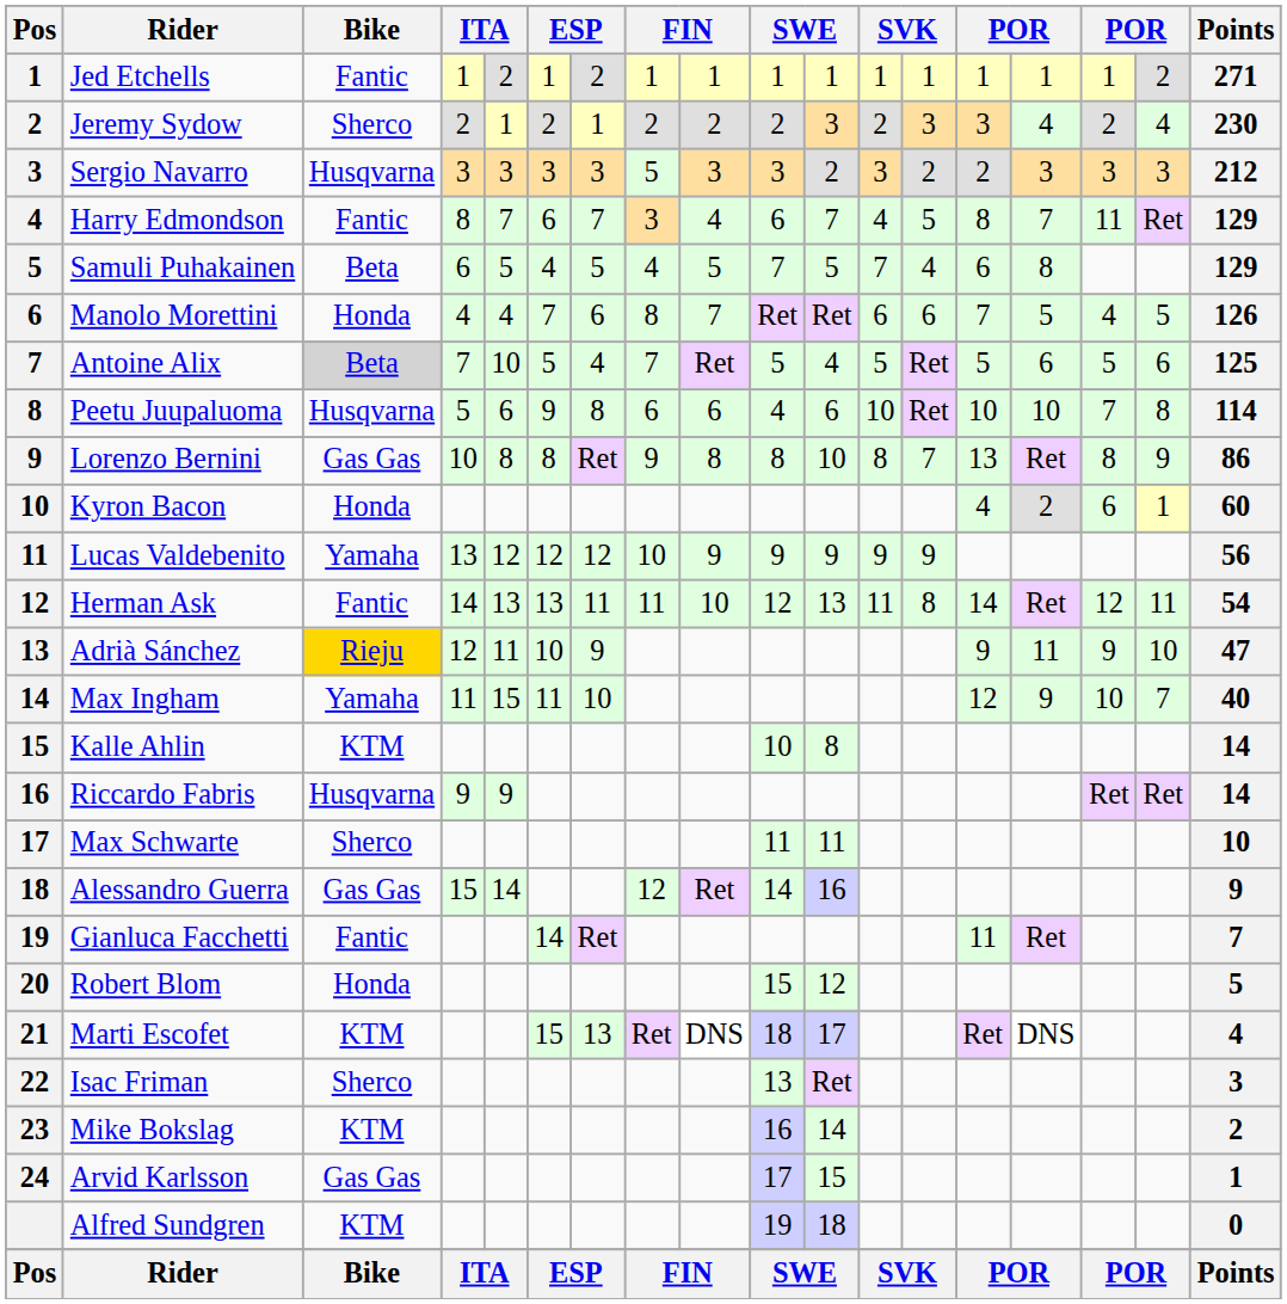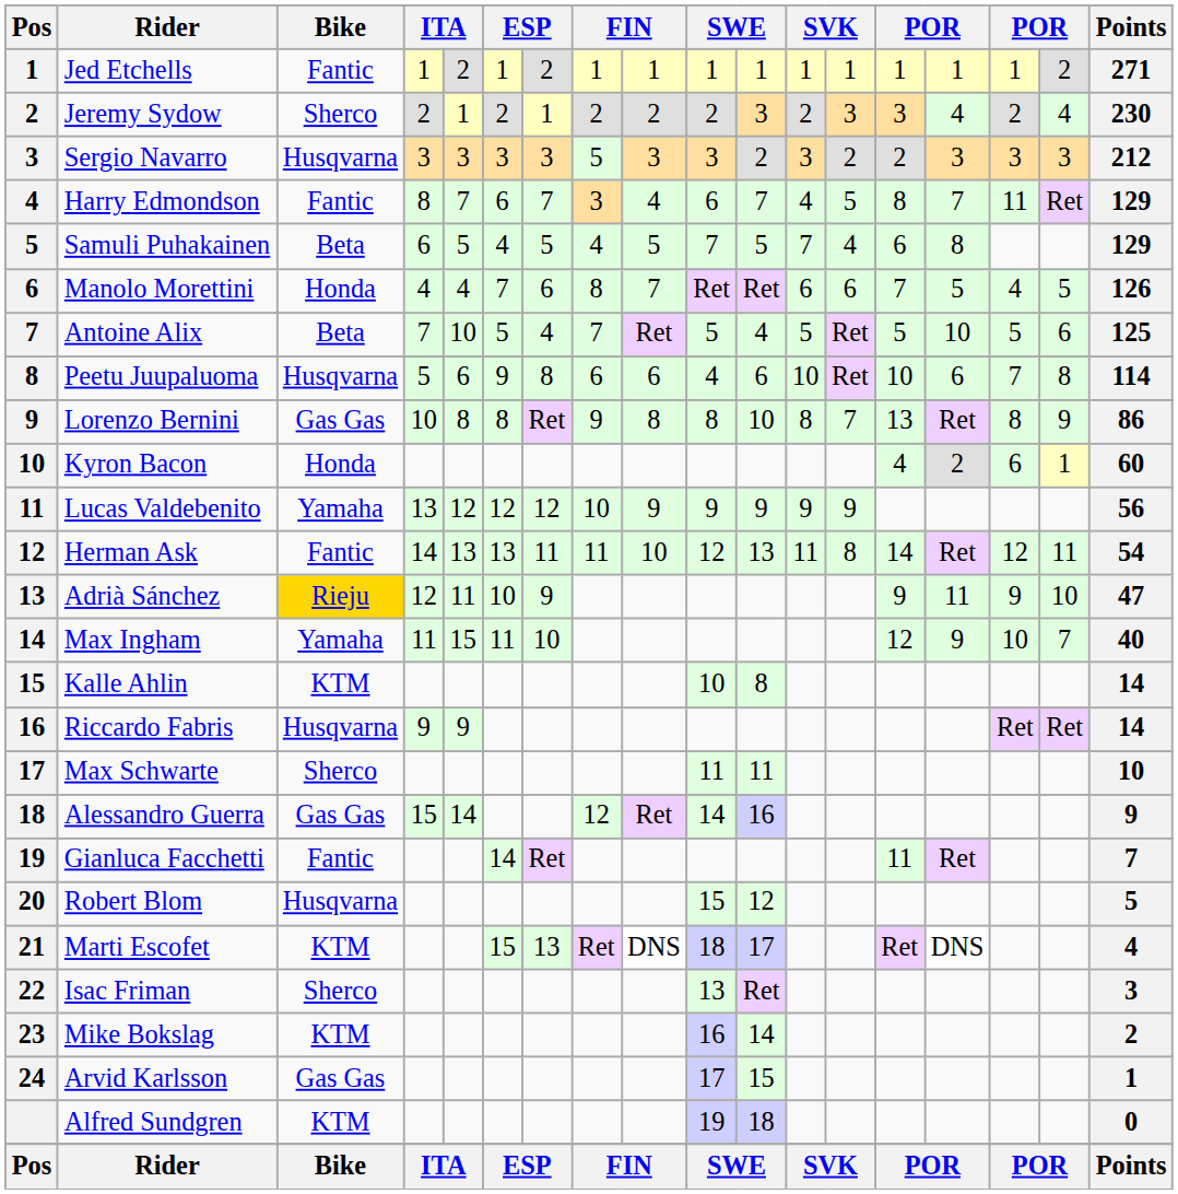Antoine Alix | Bike: lightgrey background -> no background
Antoine Alix | column 15: 6 -> 10
Peetu Juupaluoma | column 15: 10 -> 6
Robert Blom | Bike: Honda -> Husqvarna
